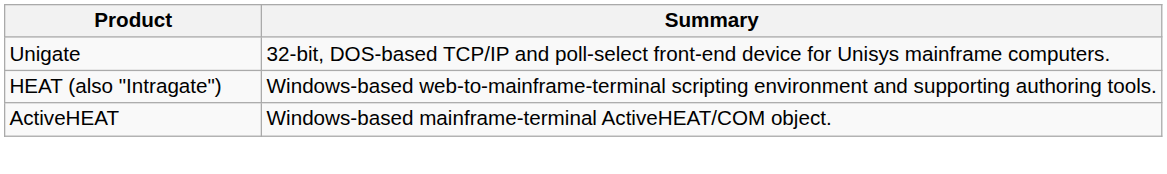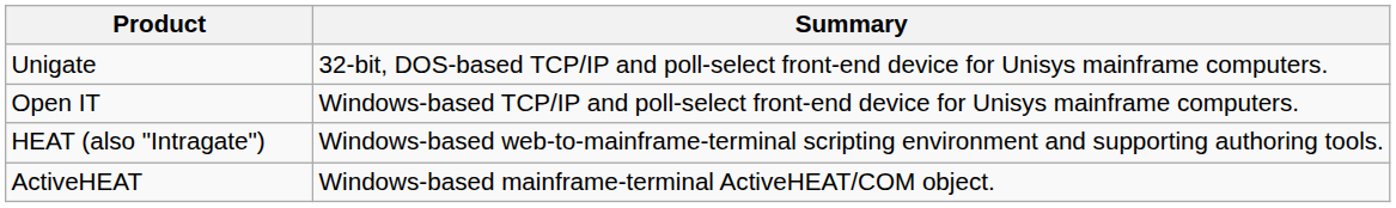+ row: Open IT | Windows-based TCP/IP and poll-select front-end device for Unisys mainframe computers.
